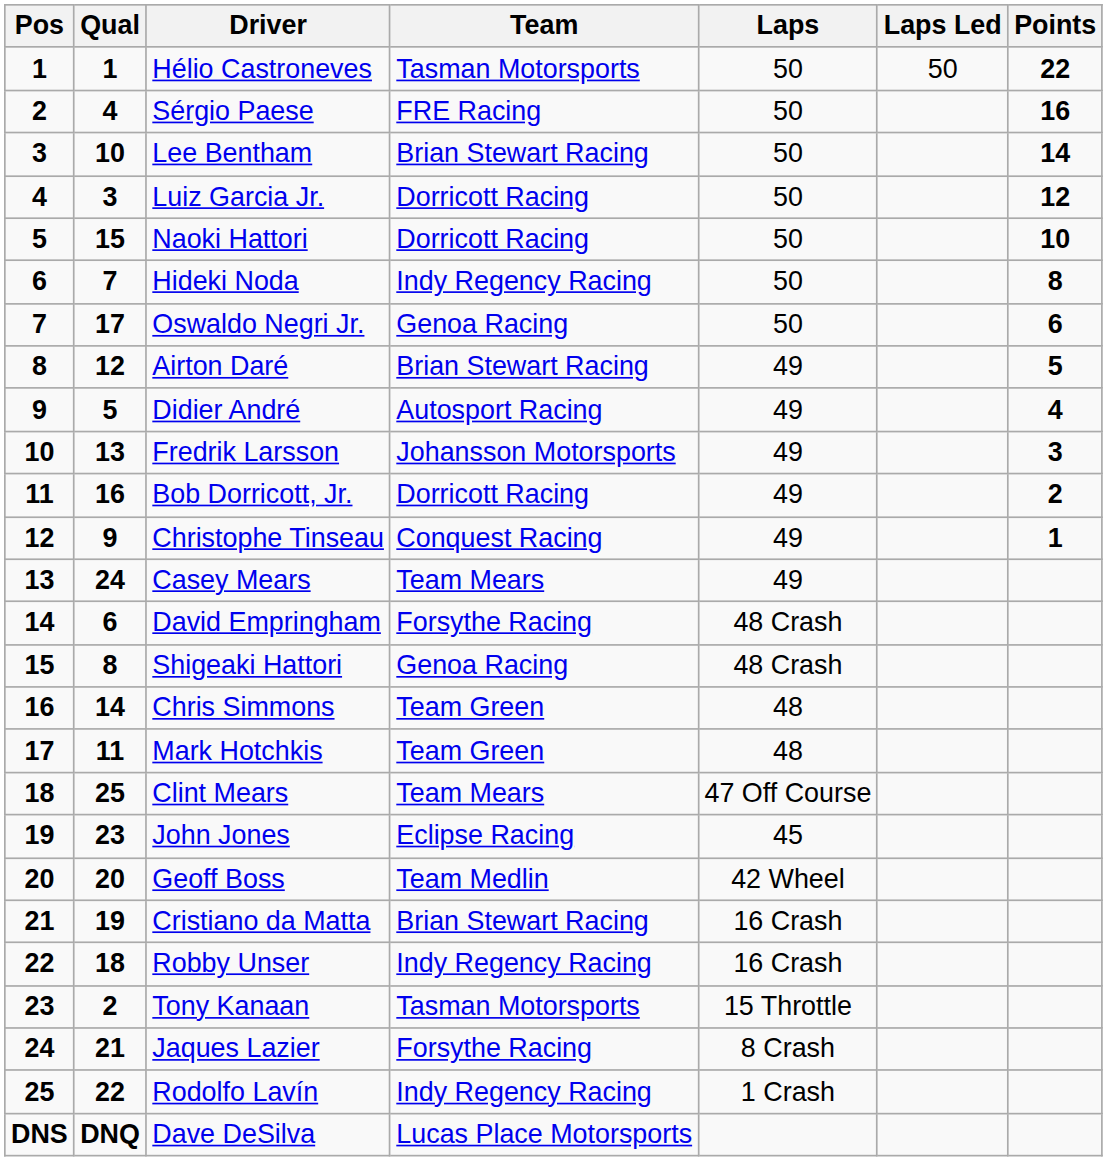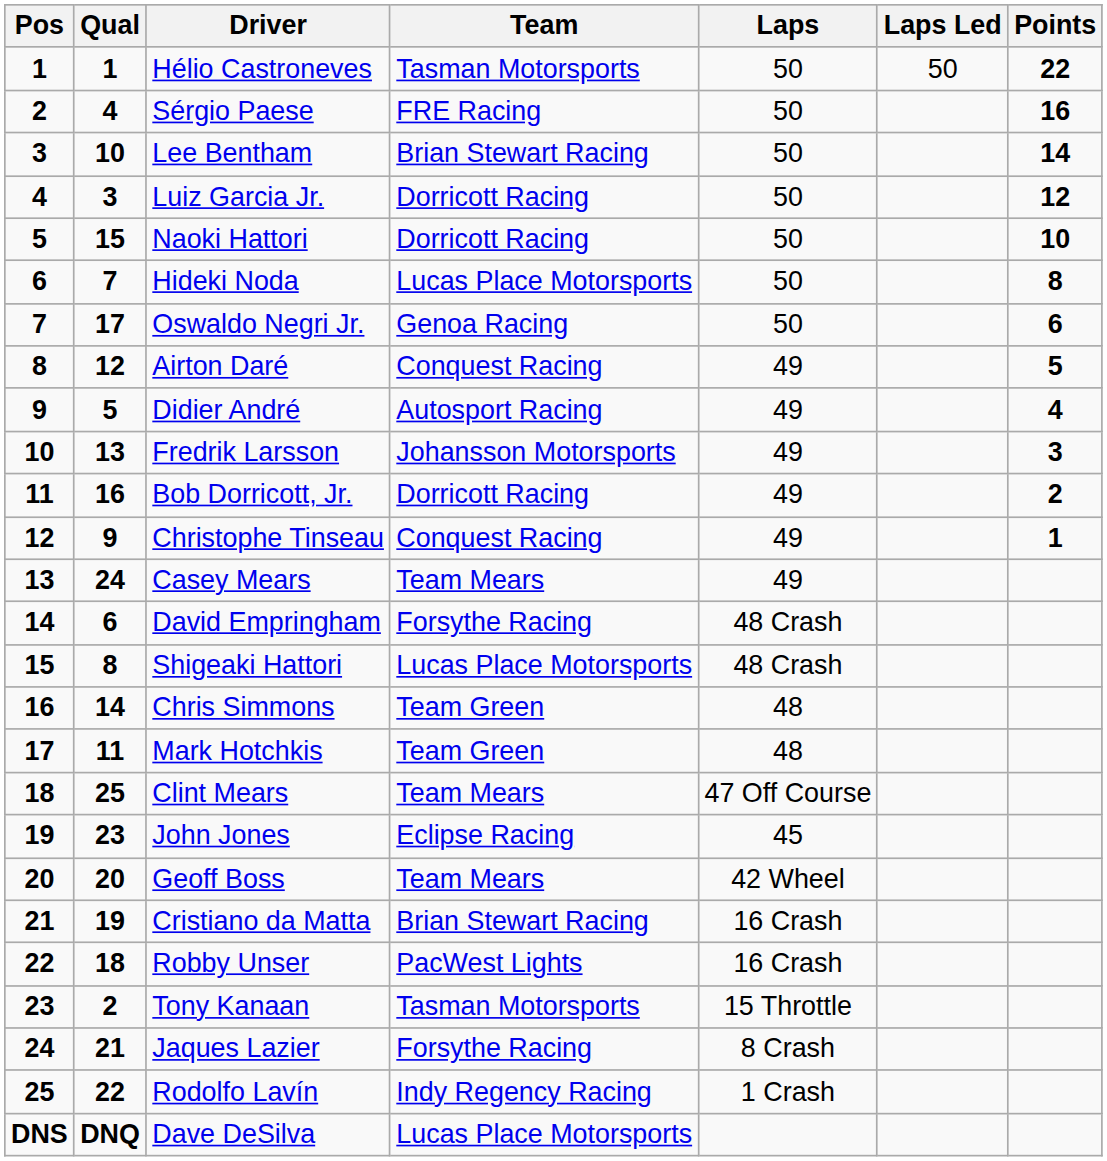Hideki Noda | Team: Indy Regency Racing -> Lucas Place Motorsports
Airton Daré | Team: Brian Stewart Racing -> Conquest Racing
Shigeaki Hattori | Team: Genoa Racing -> Lucas Place Motorsports
Geoff Boss | Team: Team Medlin -> Team Mears
Robby Unser | Team: Indy Regency Racing -> PacWest Lights
